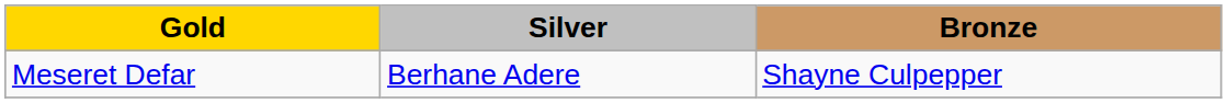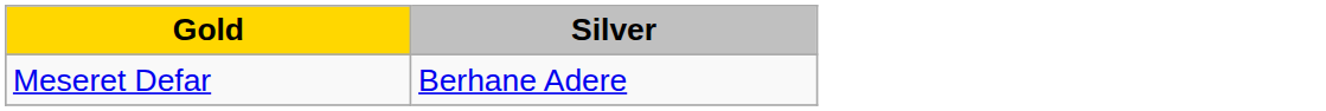- column: Bronze | Shayne Culpepper
